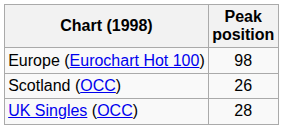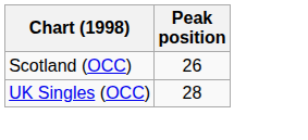- row: Europe (Eurochart Hot 100) | 98
